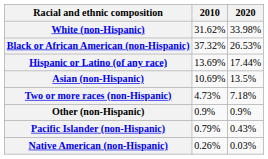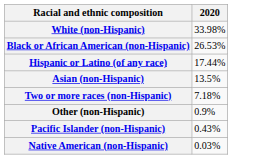- column: 2010 | 31.62% | 37.32% | 13.69% | 10.69% | 4.73% | 0.9% | 0.79% | 0.26%
